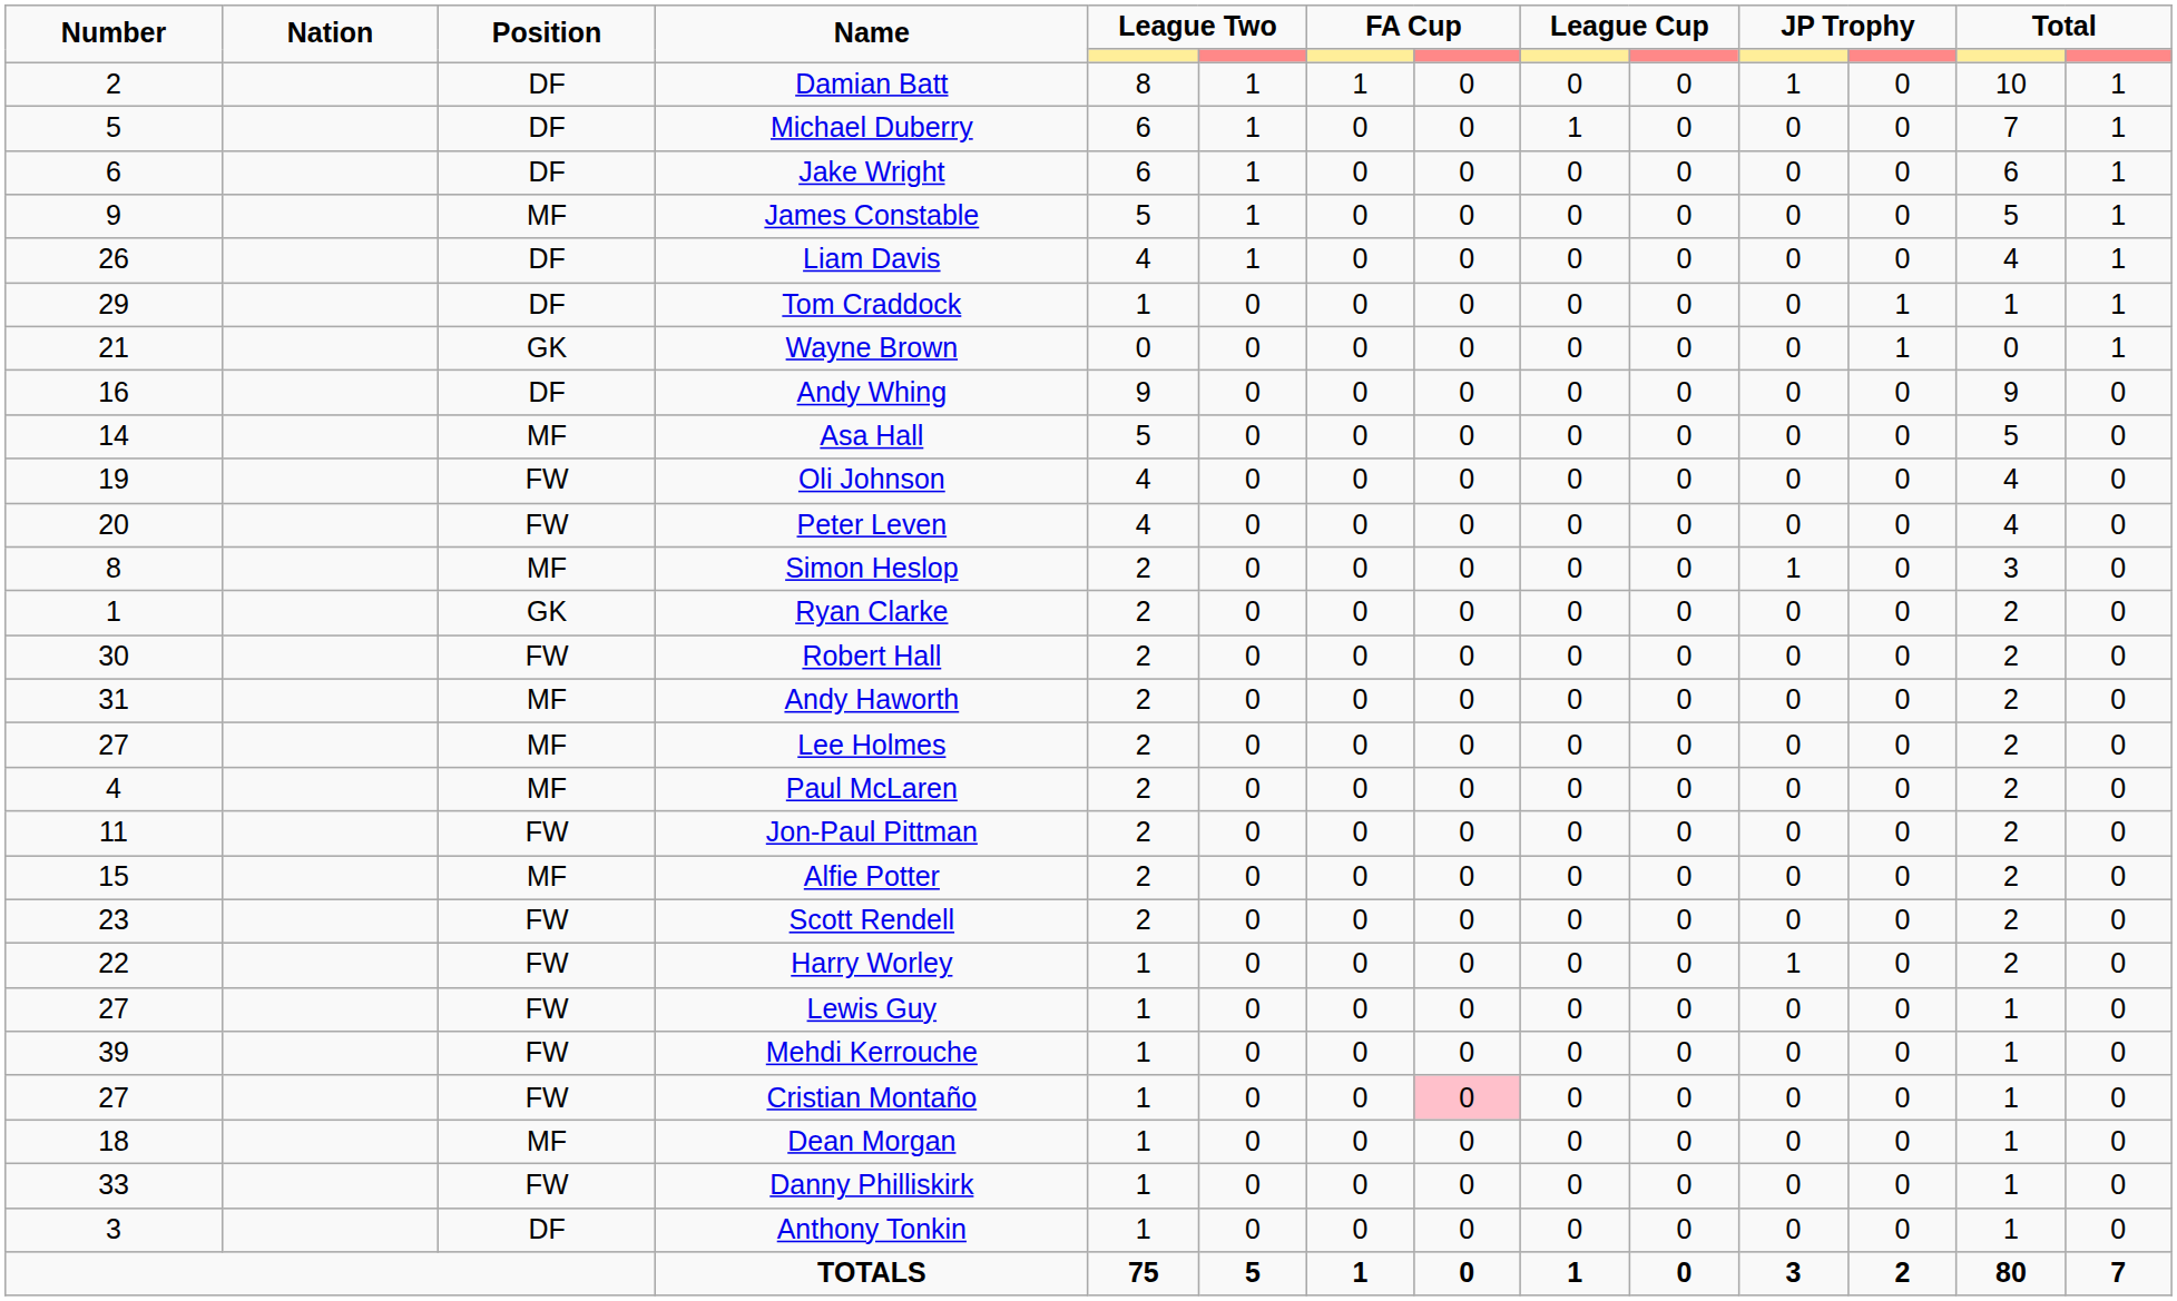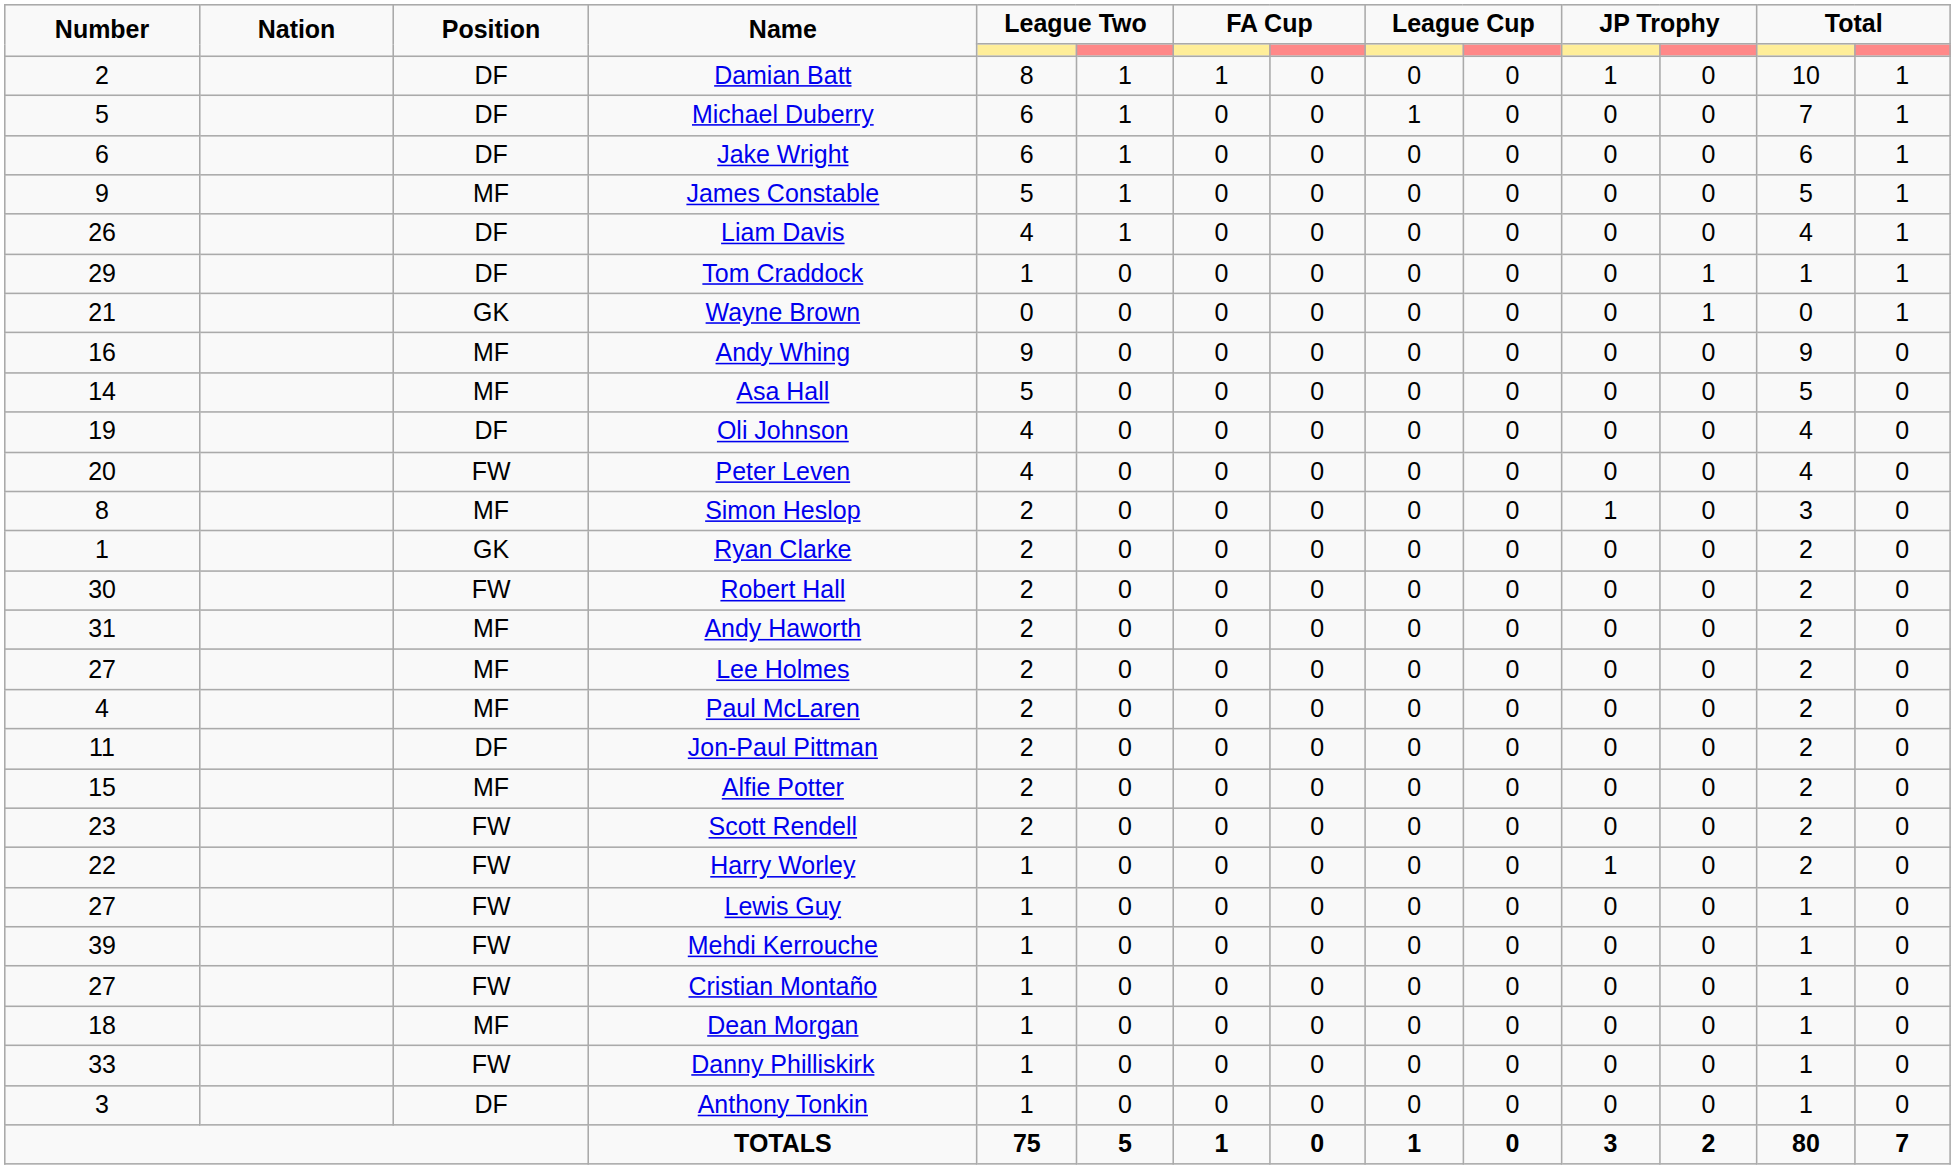Andy Whing | Position: DF -> MF
Oli Johnson | Position: FW -> DF
Jon-Paul Pittman | Position: FW -> DF
Cristian Montaño | column 8: pink background -> no background
